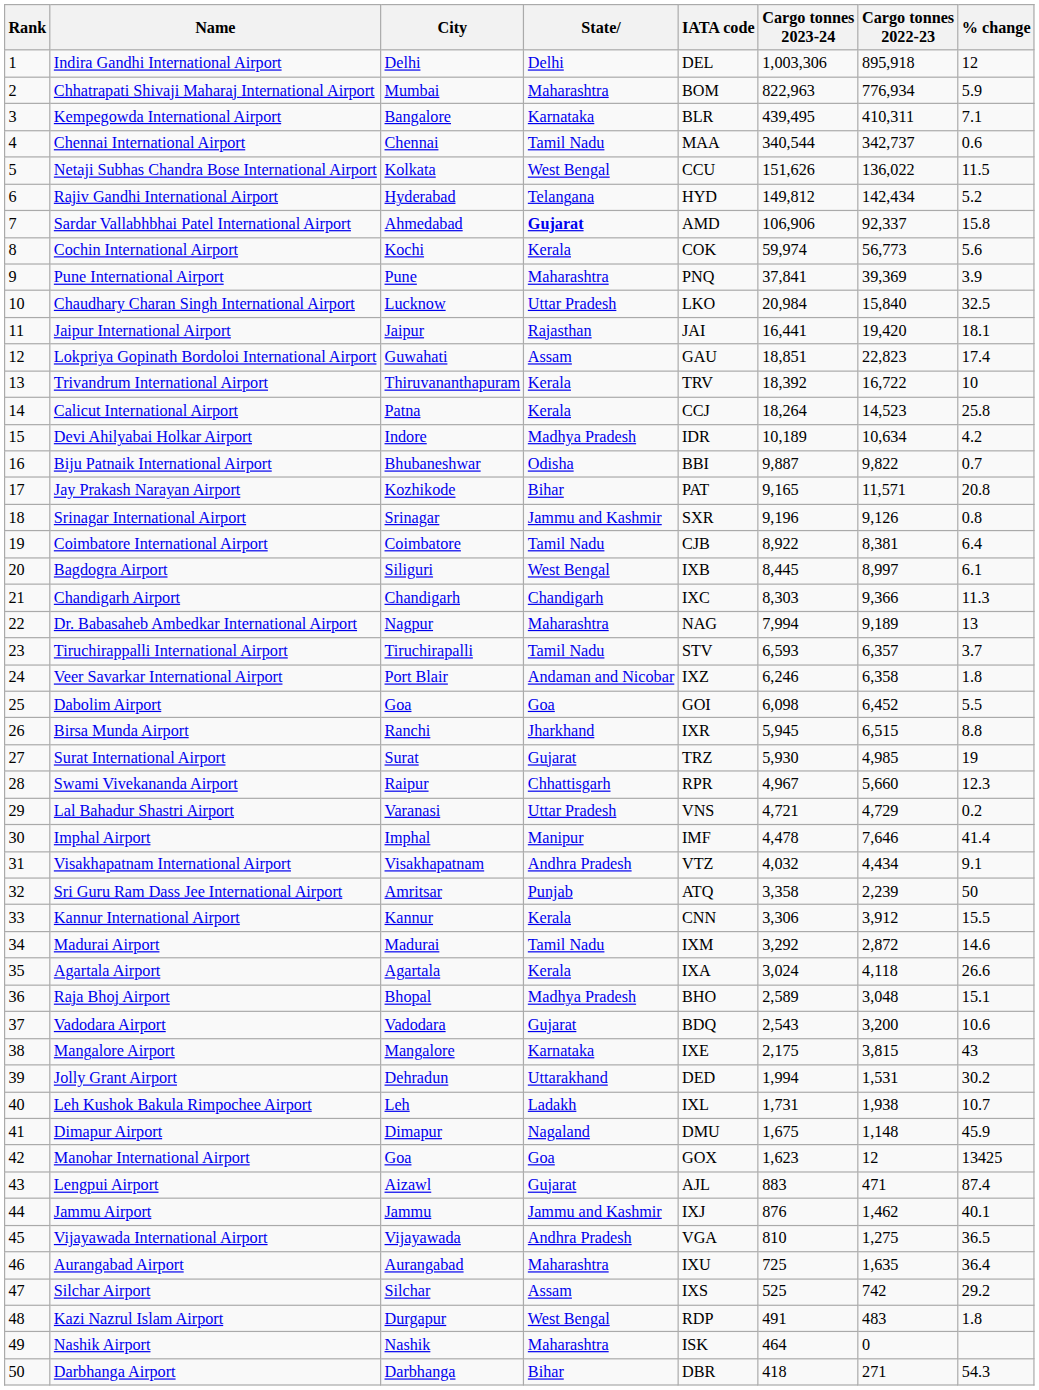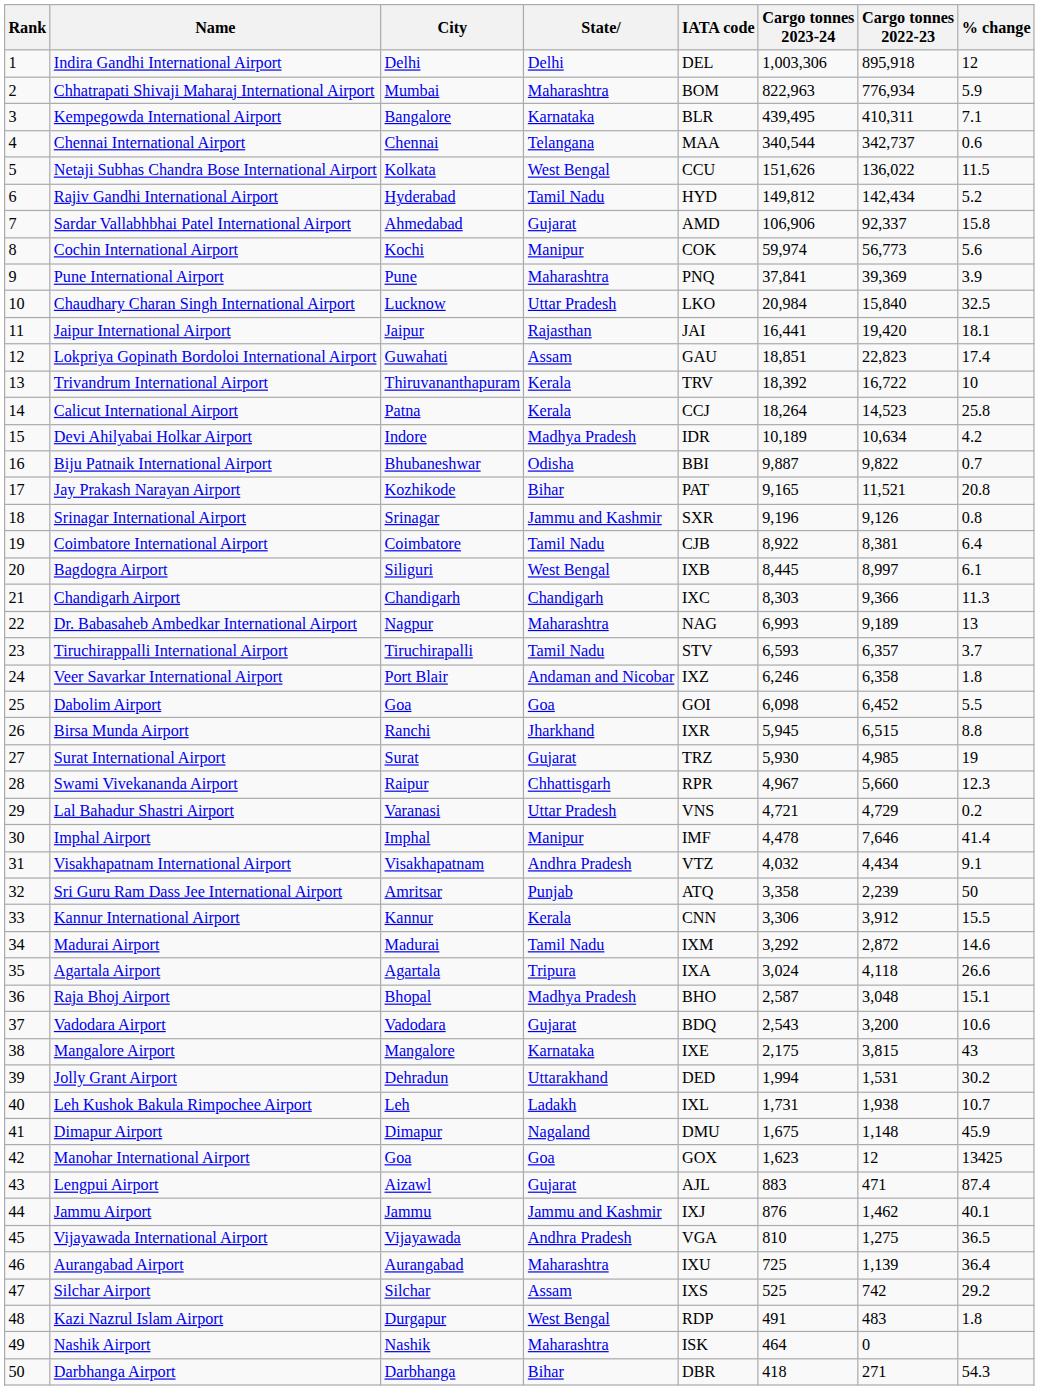Chennai International Airport | State: Tamil Nadu -> Telangana
Rajiv Gandhi International Airport | State: Telangana -> Tamil Nadu
Sardar Vallabhbhai Patel International Airport | State: bold -> normal
Cochin International Airport | State: Kerala -> Manipur
Jay Prakash Narayan Airport | Cargo tonnes 2022-23: 11,571 -> 11,521
Dr. Babasaheb Ambedkar International Airport | Cargo tonnes 2023-24: 7,994 -> 6,993
Agartala Airport | State: Kerala -> Tripura
Raja Bhoj Airport | Cargo tonnes 2023-24: 2,589 -> 2,587
Aurangabad Airport | Cargo tonnes 2022-23: 1,635 -> 1,139
